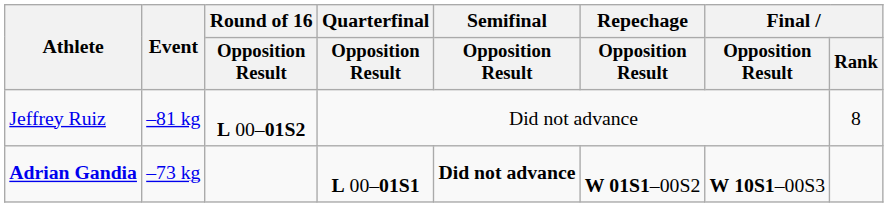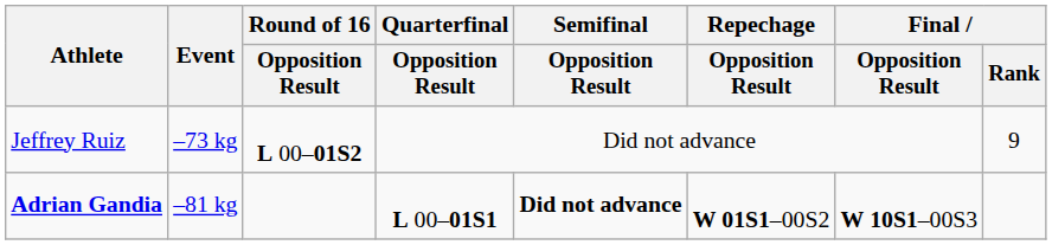Jeffrey Ruiz | Event: –81 kg -> –73 kg
Jeffrey Ruiz | Final / Rank: 8 -> 9
Adrian Gandia | Event: –73 kg -> –81 kg
